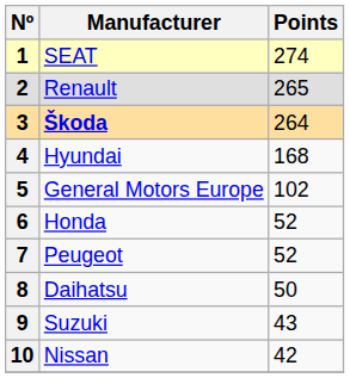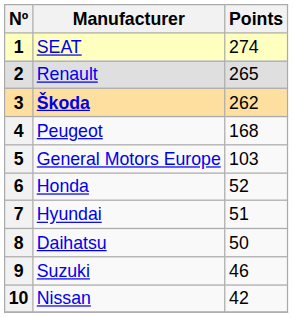3 | Points: 264 -> 262
4 | Manufacturer: Hyundai -> Peugeot
5 | Points: 102 -> 103
7 | Manufacturer: Peugeot -> Hyundai
7 | Points: 52 -> 51
9 | Points: 43 -> 46
